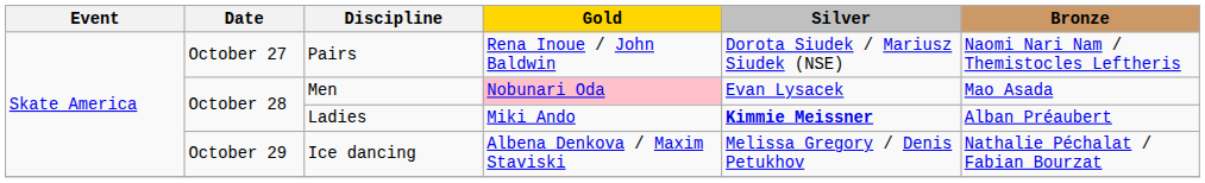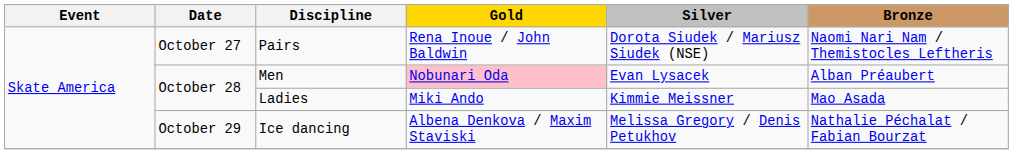Men | Bronze: Mao Asada -> Alban Préaubert
Ladies | Silver: bold -> normal
Ladies | Bronze: Alban Préaubert -> Mao Asada
